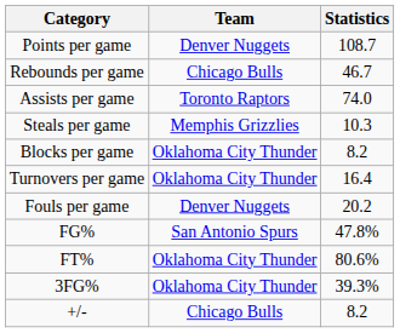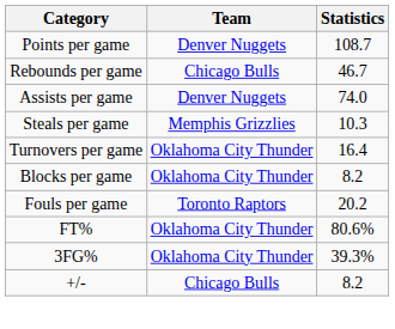Assists per game | Team: Toronto Raptors -> Denver Nuggets
rows swapped: Blocks per game <-> Turnovers per game
Fouls per game | Team: Denver Nuggets -> Toronto Raptors
- row: FG% | San Antonio Spurs | 47.8%
